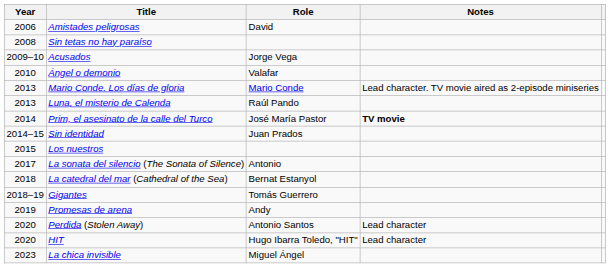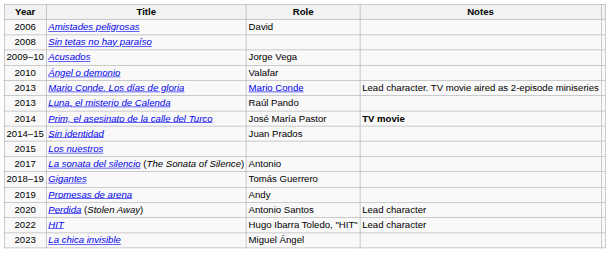- row: 2018 | La catedral del mar (Cathedral of the Sea) | Bernat Estanyol
HIT | Year: 2020 -> 2022
